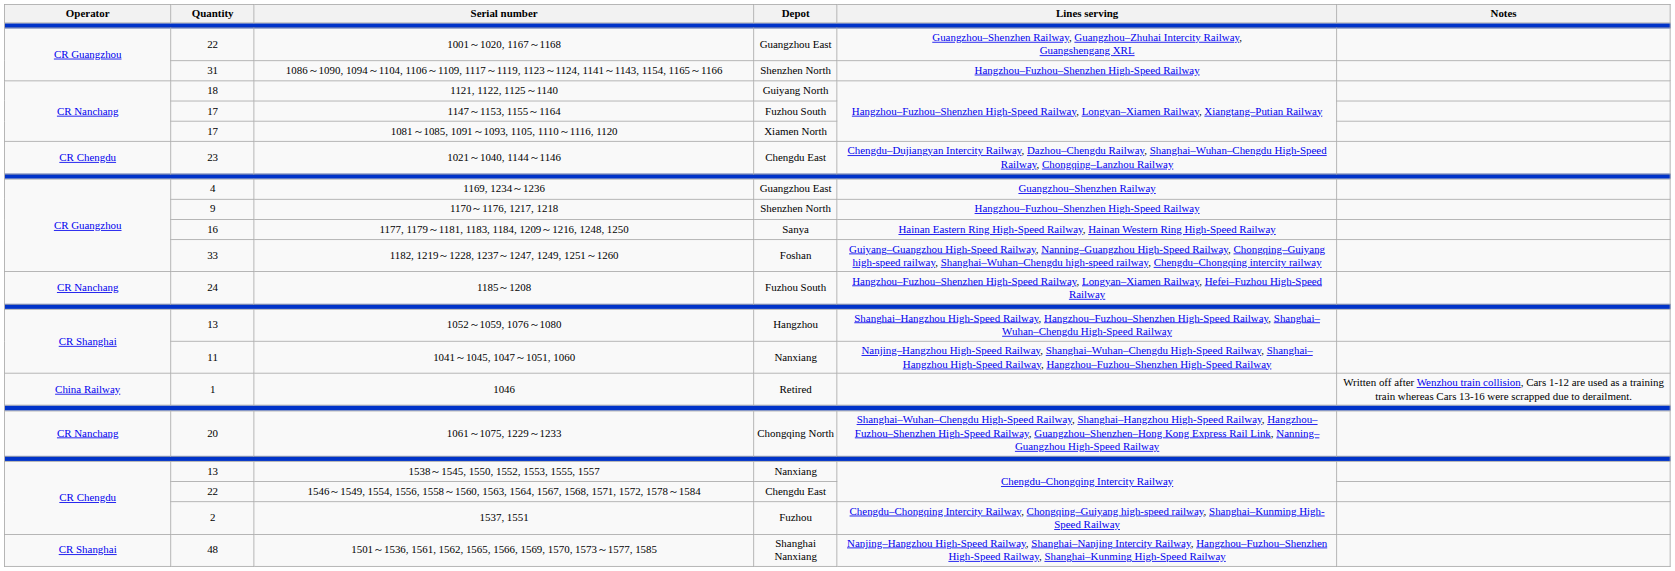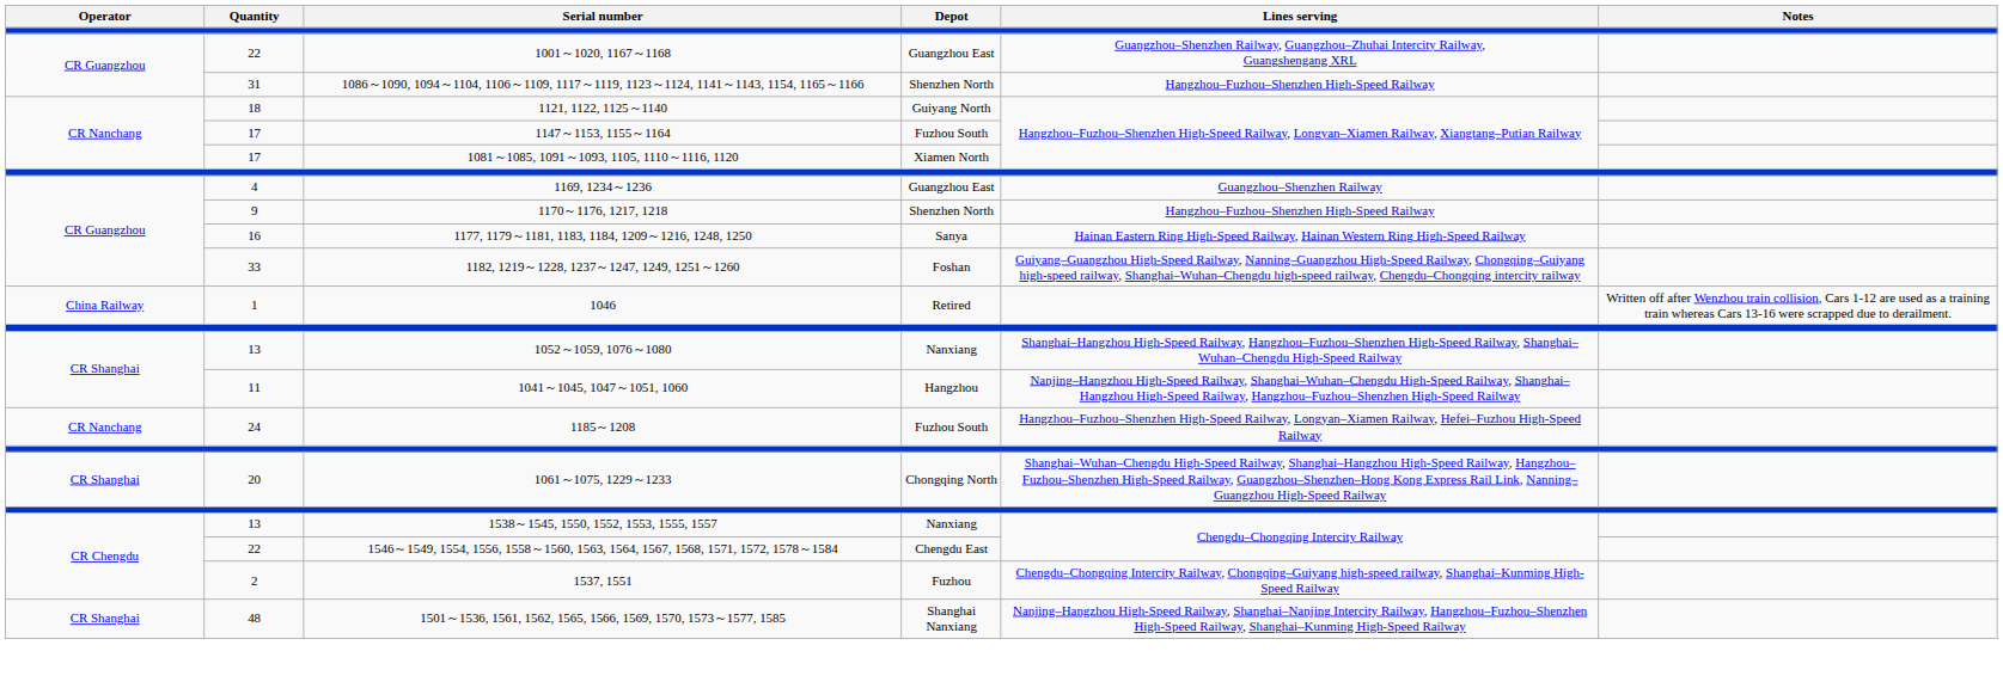- row: CR Chengdu | 23 | 1021～1040, 1144～1146 | Chengdu East | Chengdu–Dujiangyan Intercity Railway, Dazhou–Chengdu Railway, Shanghai–Wuhan–Chengdu High-Speed Railway, Chongqing–Lanzhou Railway
rows swapped: 1185～1208 <-> 1046
1052～1059, 1076～1080 | Depot: Hangzhou -> Nanxiang
1041～1045, 1047～1051, 1060 | Depot: Nanxiang -> Hangzhou
1061～1075, 1229～1233 | Operator: CR Nanchang -> CR Shanghai
